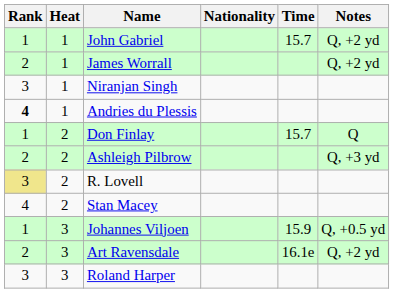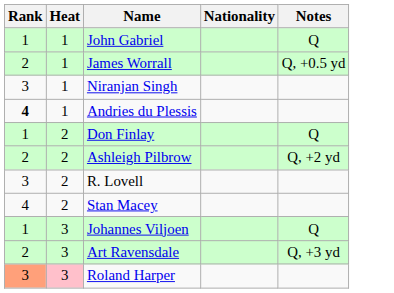- column: Time | 15.7 | 15.7 | 15.9 | 16.1e
John Gabriel | Notes: Q, +2 yd -> Q
James Worrall | Notes: Q, +2 yd -> Q, +0.5 yd
Ashleigh Pilbrow | Notes: Q, +3 yd -> Q, +2 yd
R. Lovell | Rank: khaki background -> no background
Johannes Viljoen | Notes: Q, +0.5 yd -> Q
Art Ravensdale | Notes: Q, +2 yd -> Q, +3 yd
Roland Harper | Rank: no background -> lightsalmon background
Roland Harper | Heat: no background -> pink background
